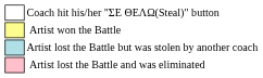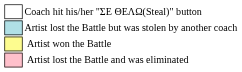rows swapped: Artist won the Battle <-> Artist lost the Battle but was stolen by another coach
